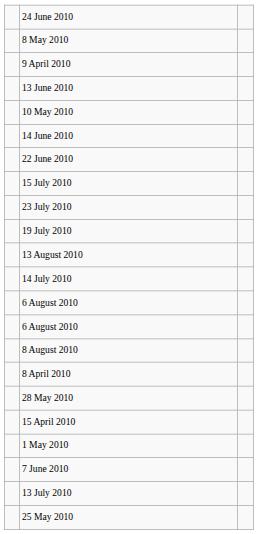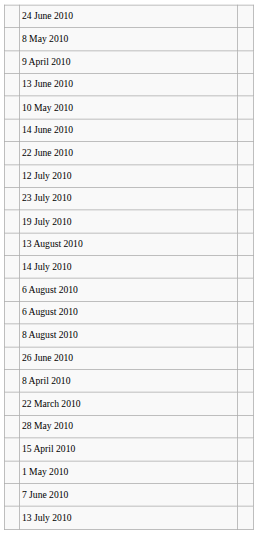+ row: 12 July 2010
- row: 15 July 2010
+ row: 26 June 2010
+ row: 22 March 2010
- row: 25 May 2010
